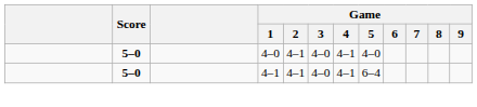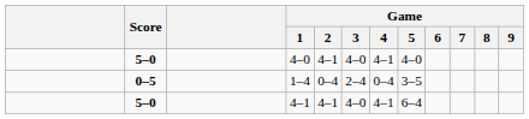+ row: 0–5 | 1–4 | 0–4 | 2–4 | 0–4 | 3–5
